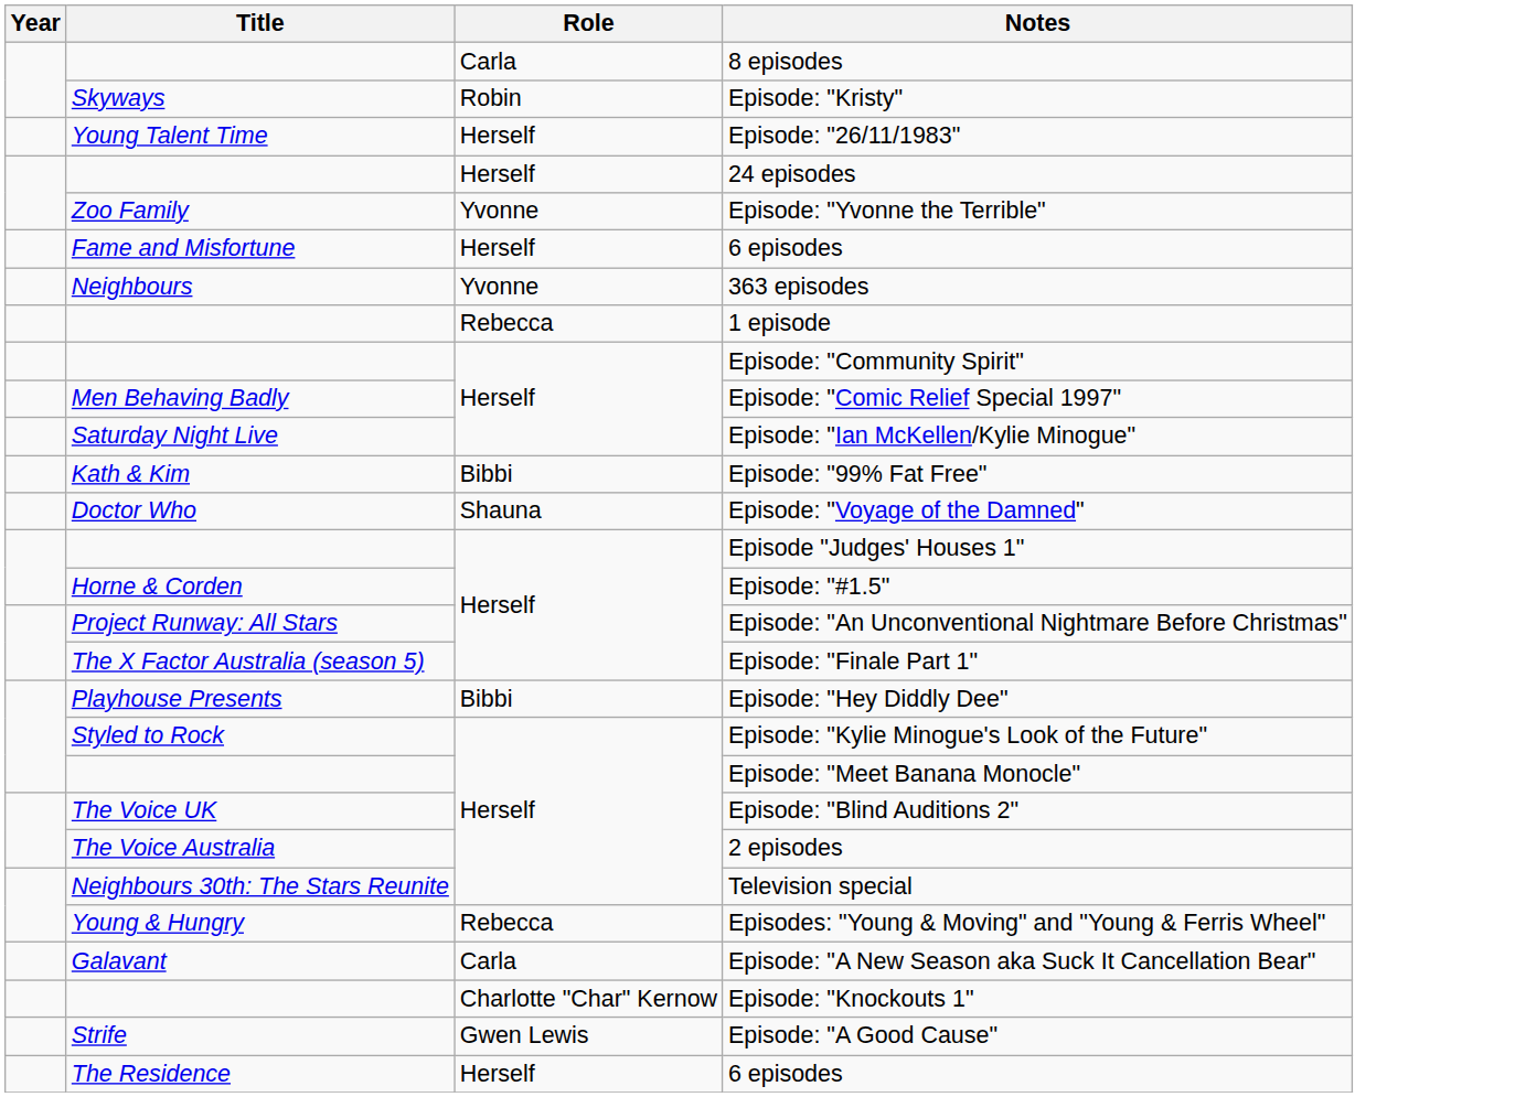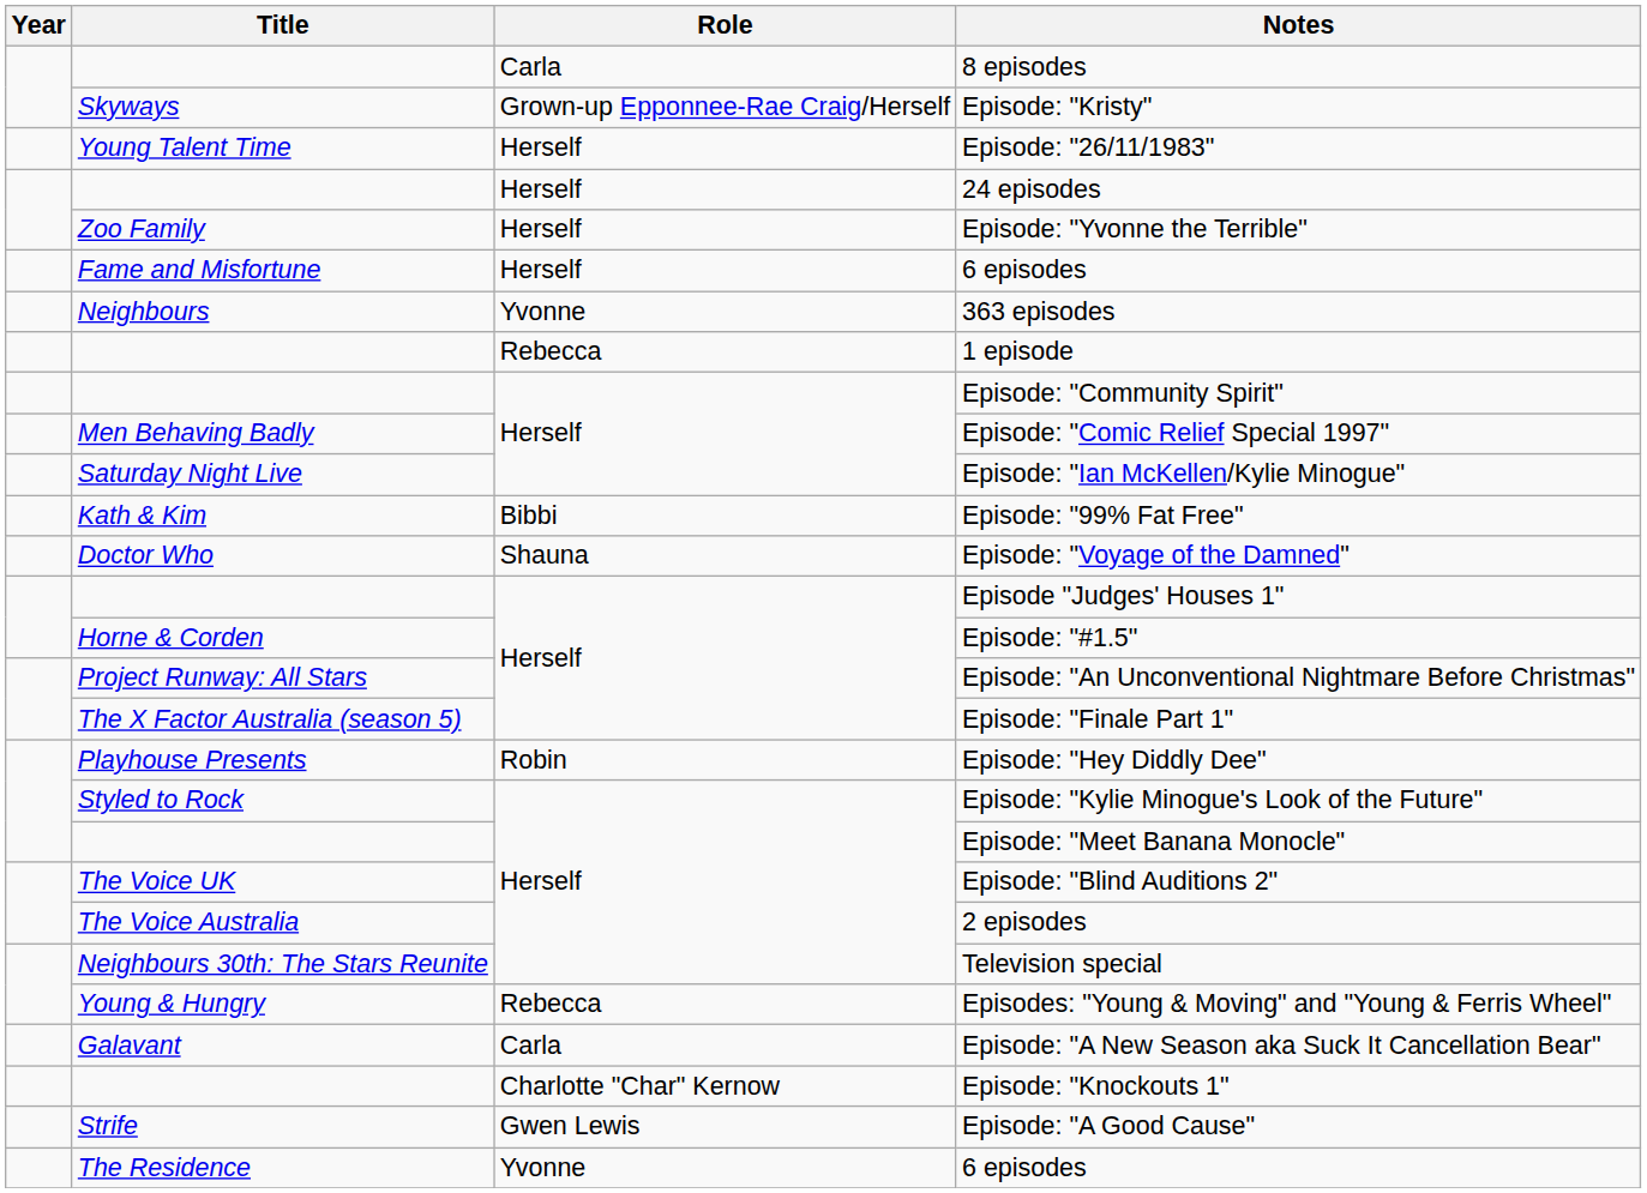Episode: "Kristy" | Role: Robin -> Grown-up Epponnee-Rae Craig/Herself
Episode: "Yvonne the Terrible" | Role: Yvonne -> Herself
Episode: "Hey Diddly Dee" | Role: Bibbi -> Robin
The Residence / 6 episodes | Role: Herself -> Yvonne
